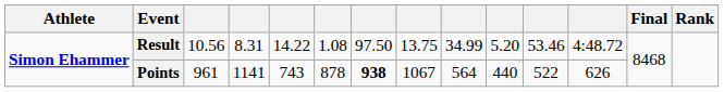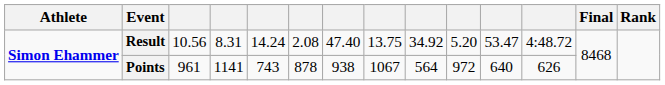Result | column 5: 14.22 -> 14.24
Result | column 6: 1.08 -> 2.08
Result | column 7: 97.50 -> 47.40
Result | column 9: 34.99 -> 34.92
Result | column 11: 53.46 -> 53.47
Points | column 7: bold -> normal
Points | column 10: 440 -> 972
Points | column 11: 522 -> 640
